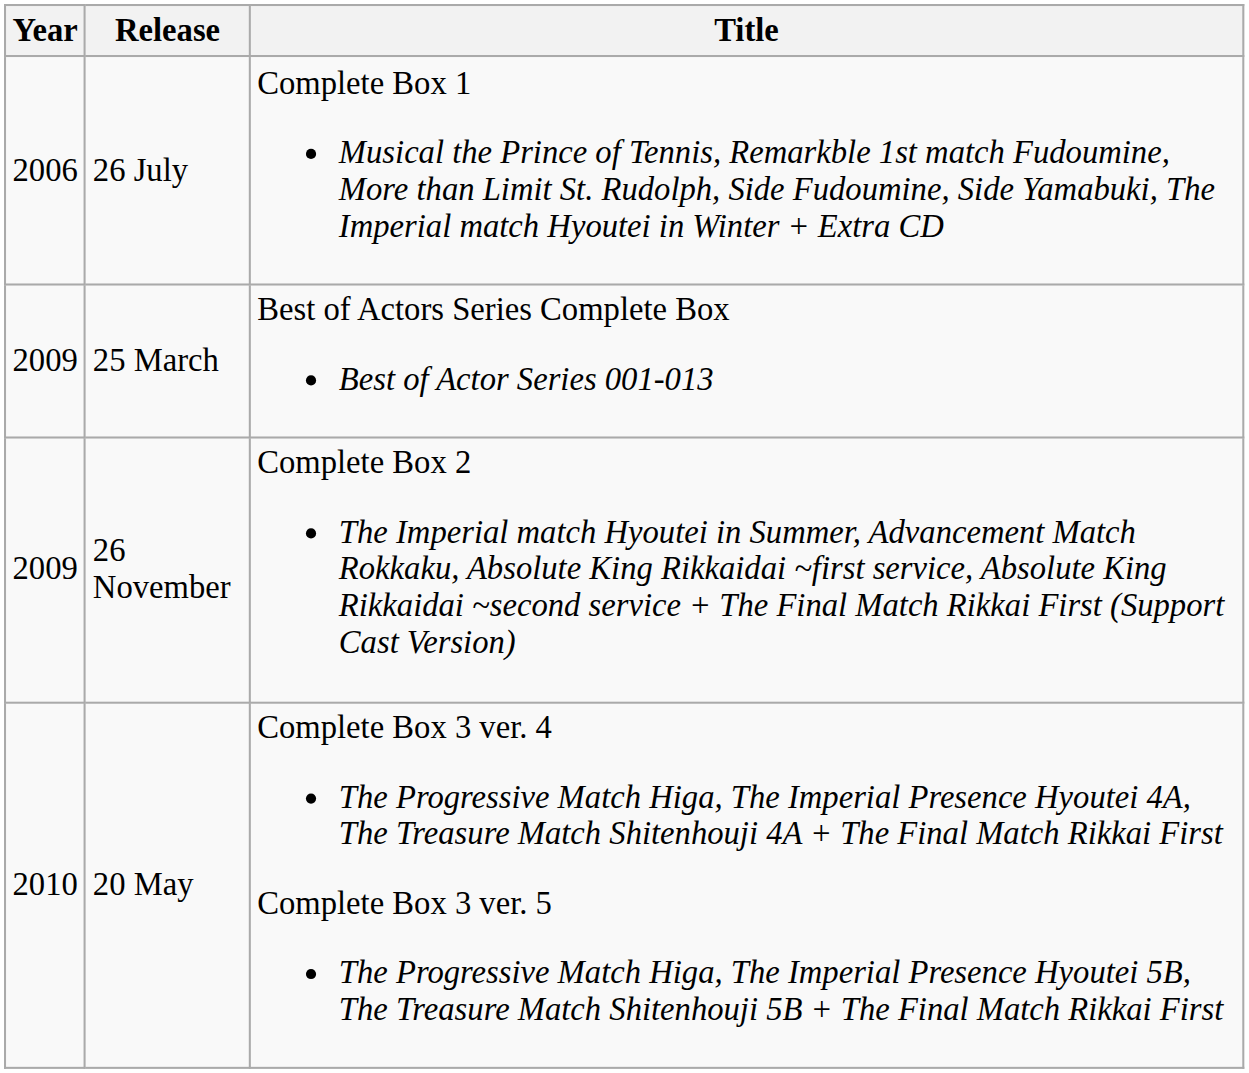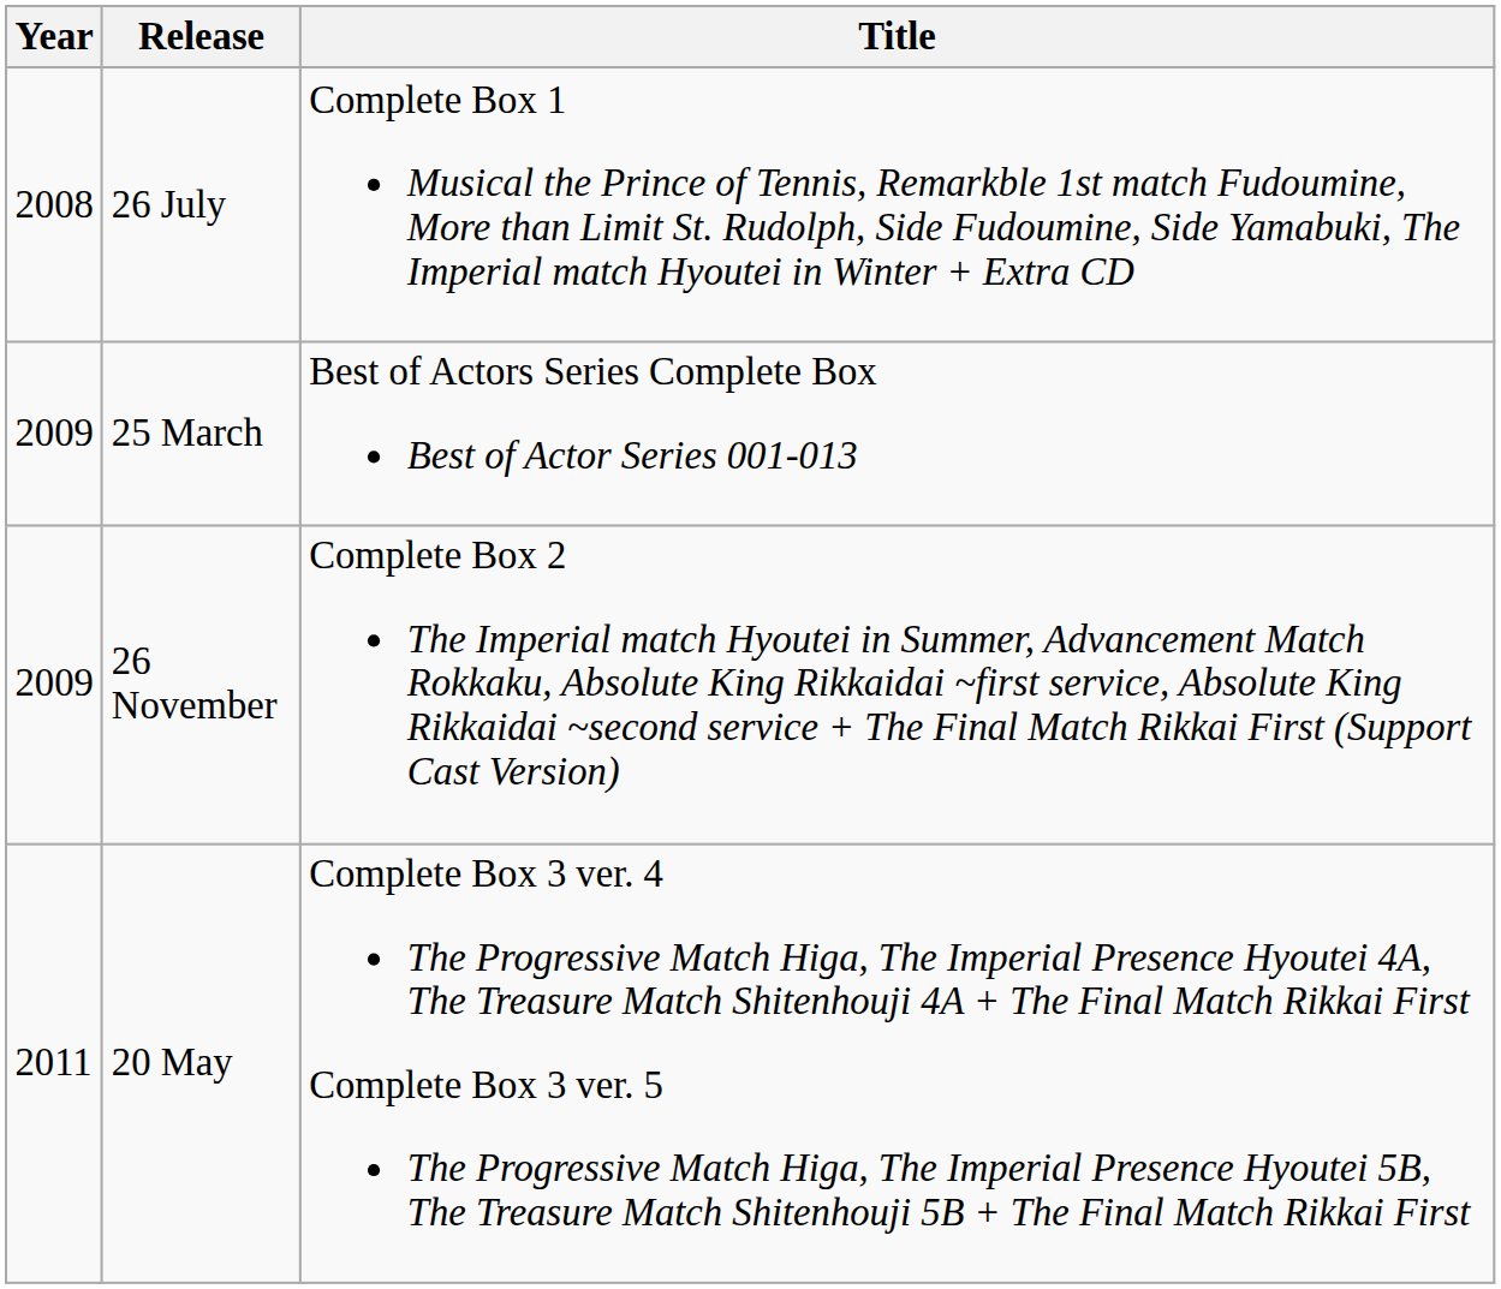26 July | Year: 2006 -> 2008
20 May | Year: 2010 -> 2011
